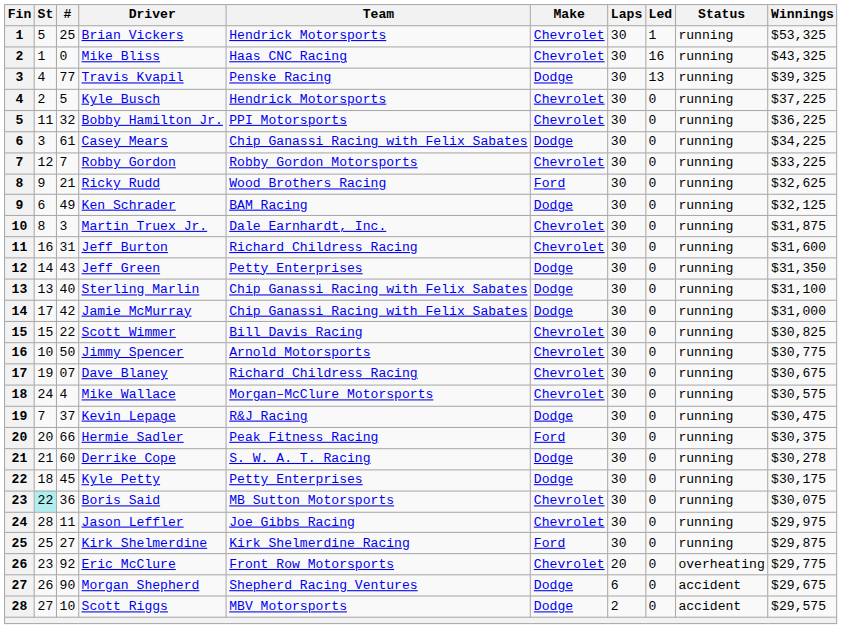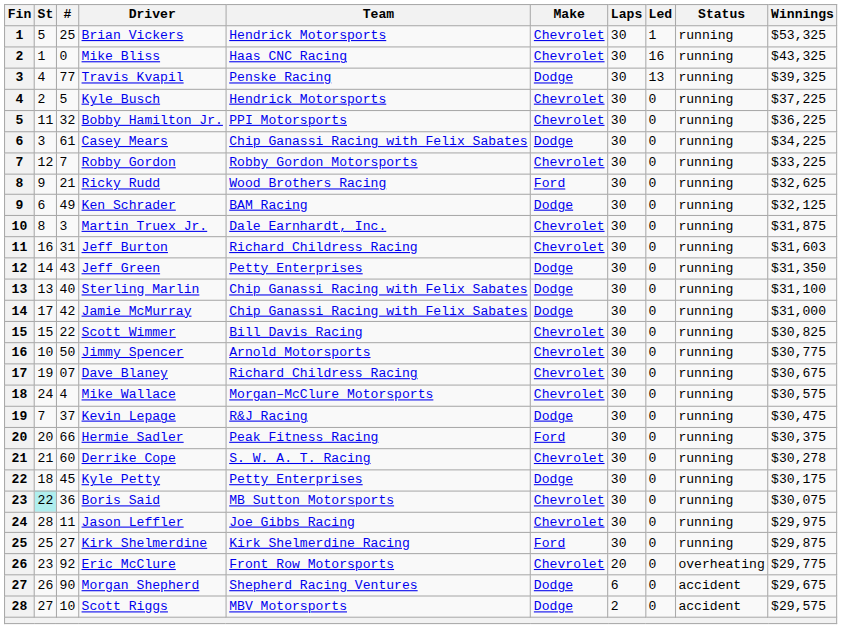Jeff Burton | Winnings: $31,600 -> $31,603
Derrike Cope | Make: Dodge -> Chevrolet
